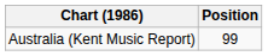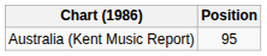Australia (Kent Music Report) | Position: 99 -> 95
